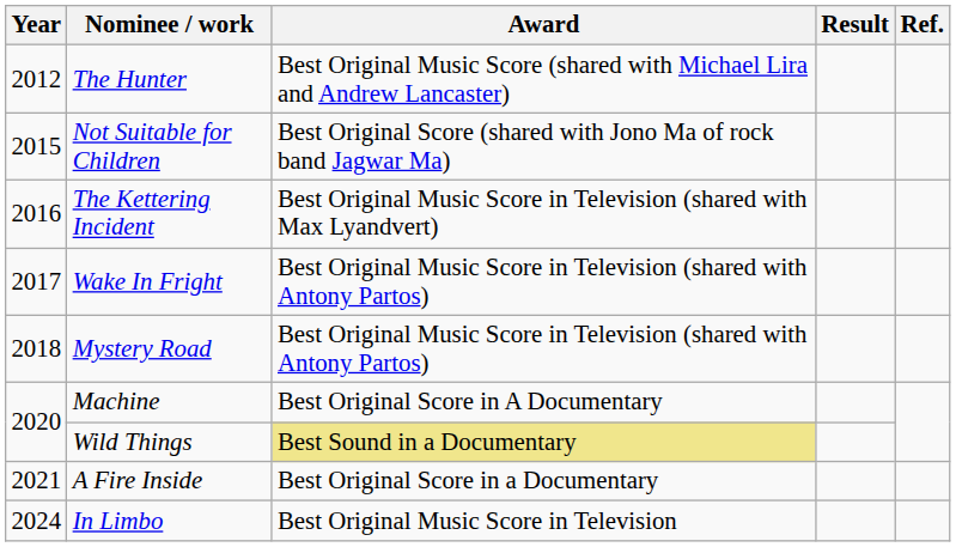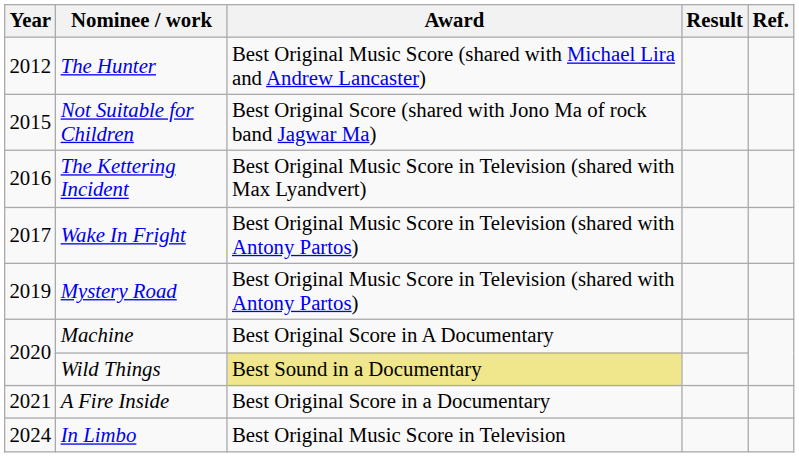Mystery Road | Year: 2018 -> 2019
